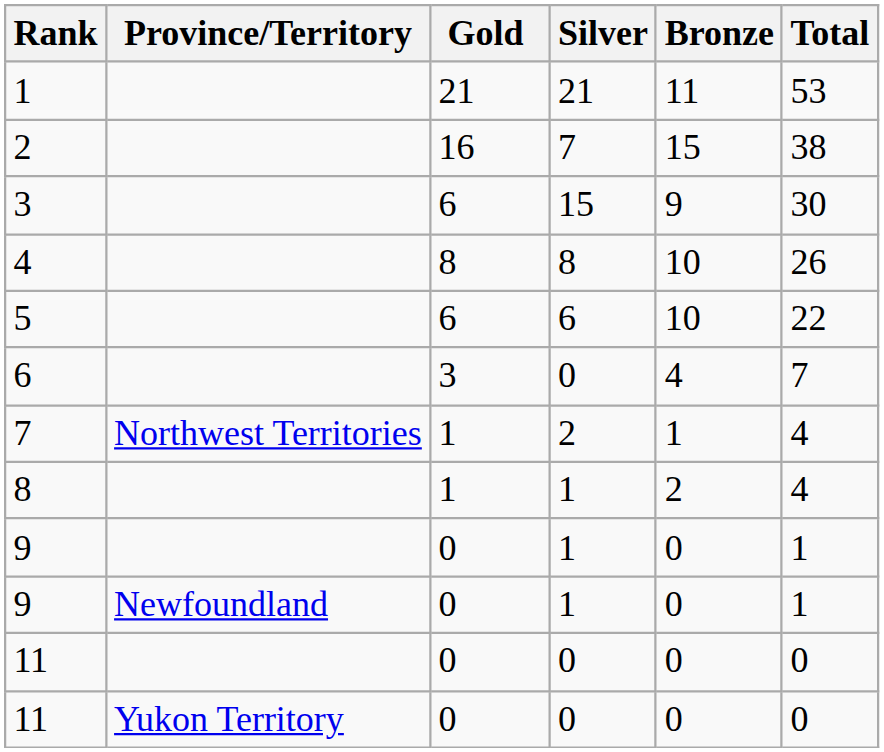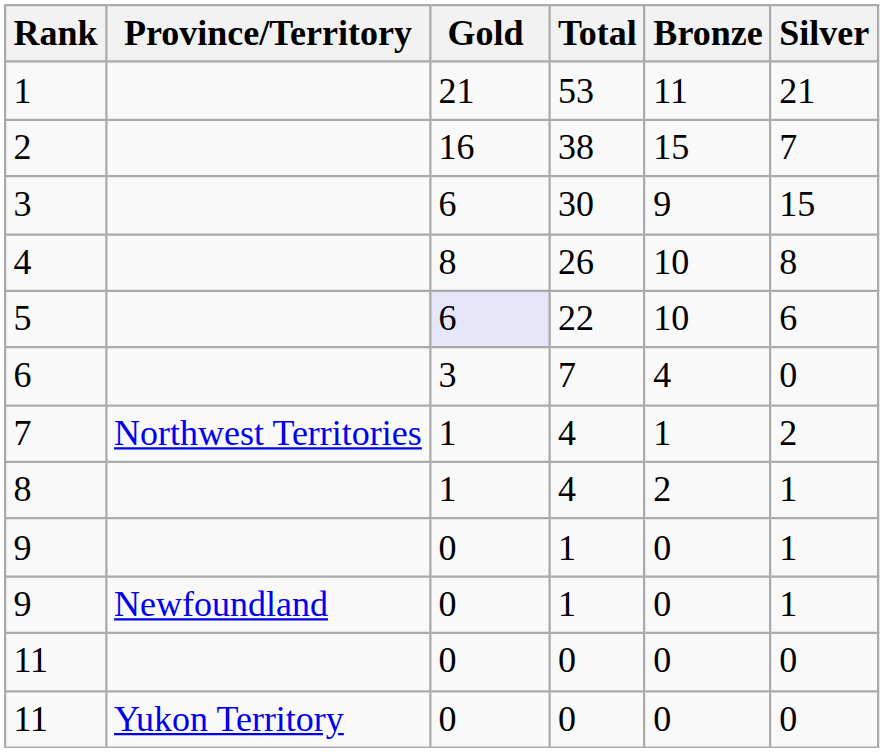columns swapped: Silver <-> Total
5 | Gold: no background -> lavender background
